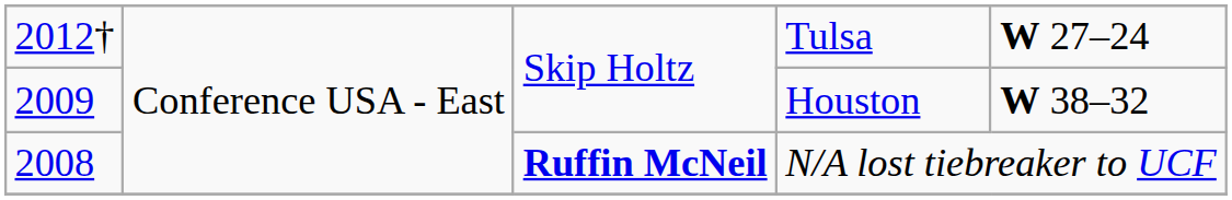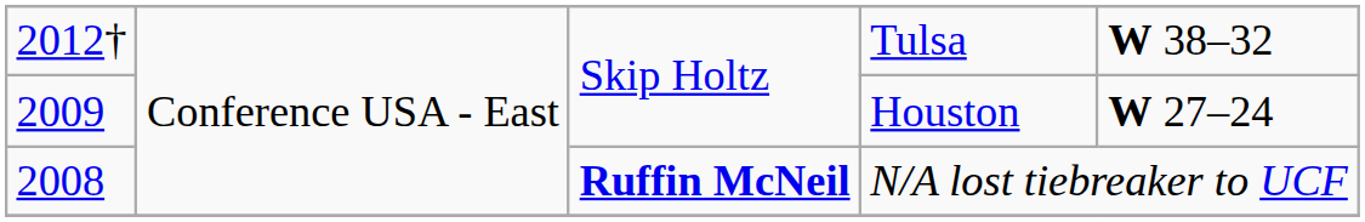Tulsa | column 5: W 27–24 -> W 38–32
Houston | column 5: W 38–32 -> W 27–24
